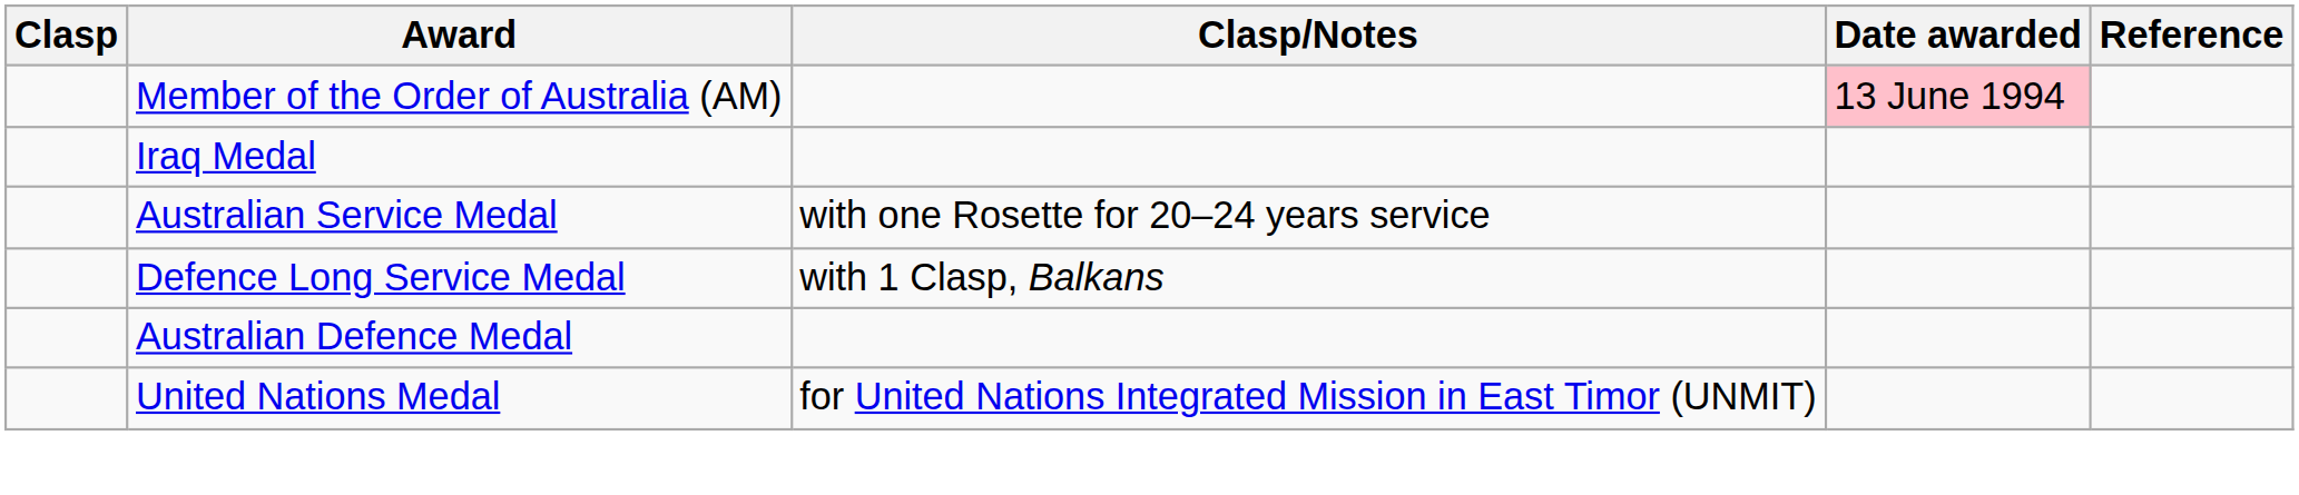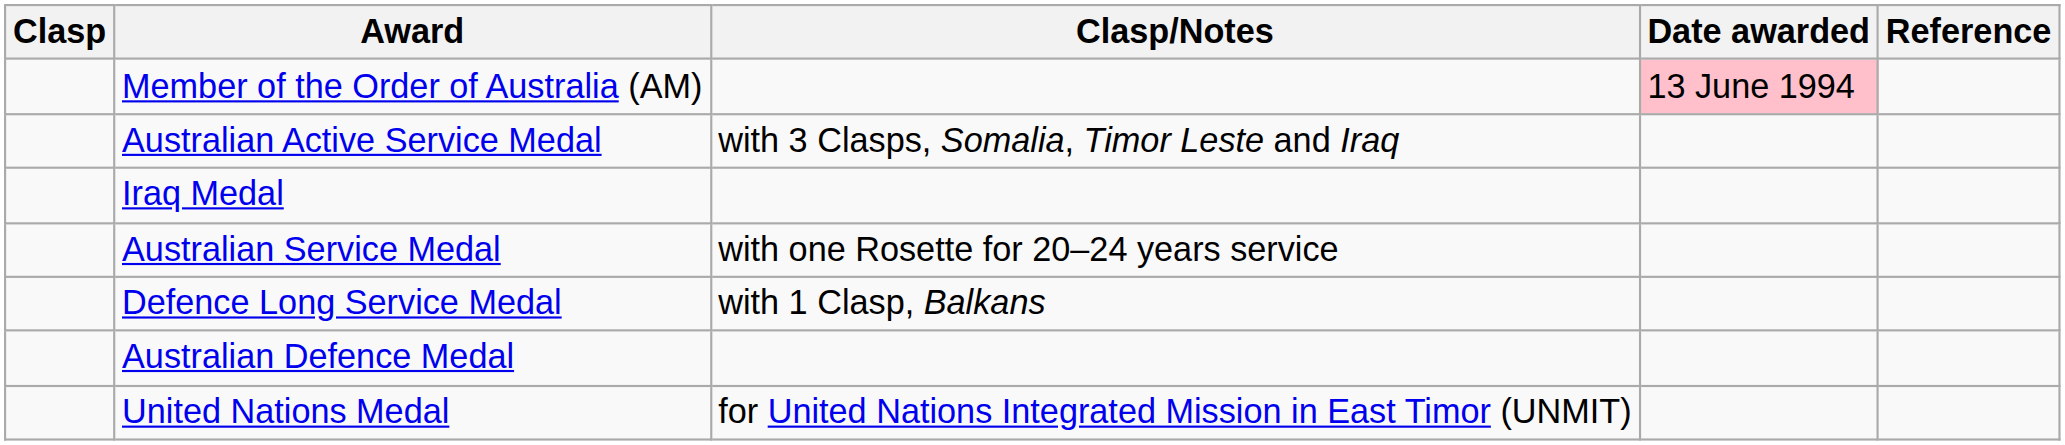+ row: Australian Active Service Medal | with 3 Clasps, Somalia, Timor Leste and Iraq
